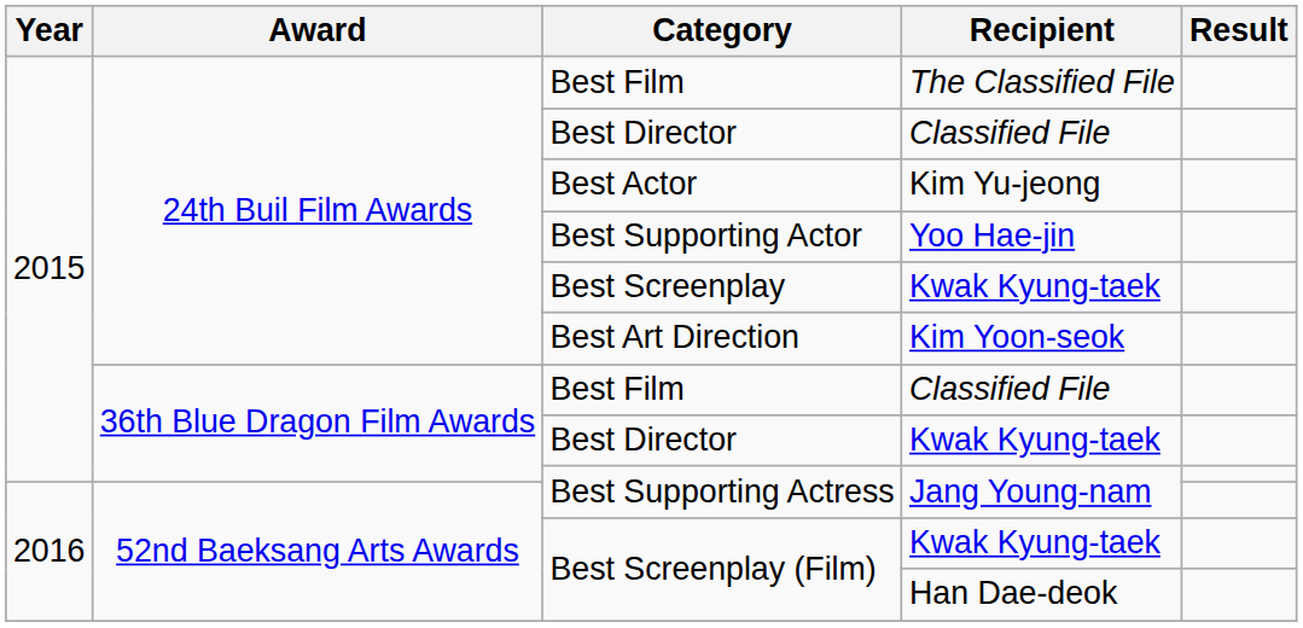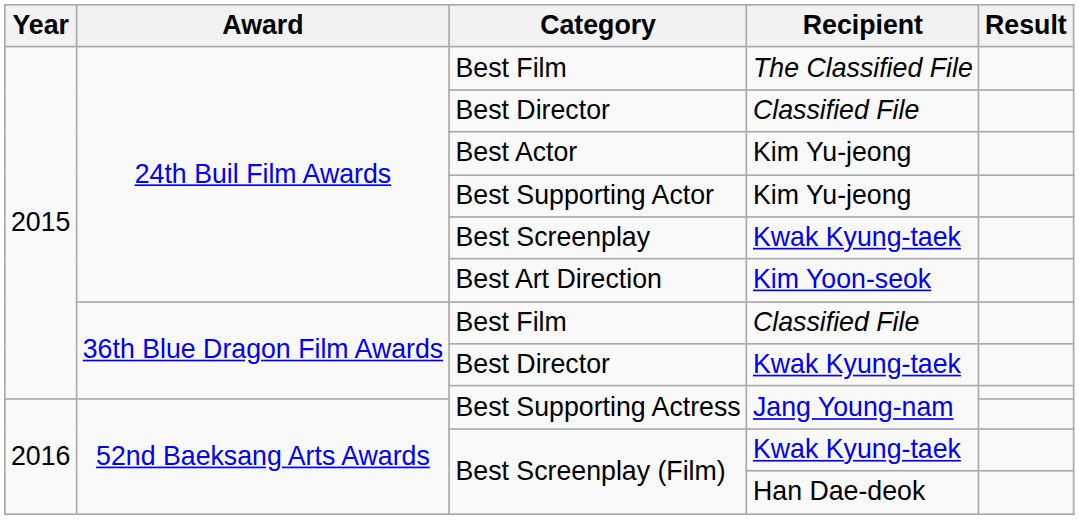Best Supporting Actor | Recipient: Yoo Hae-jin -> Kim Yu-jeong
